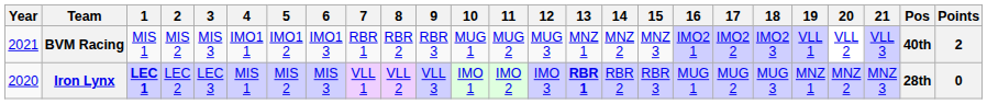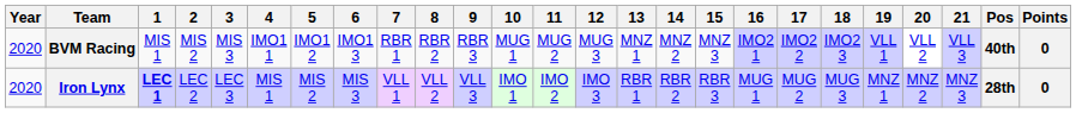BVM Racing | Year: 2021 -> 2020
BVM Racing | Points: 2 -> 0
Iron Lynx | 13: bold -> normal
